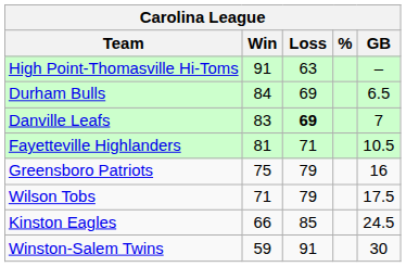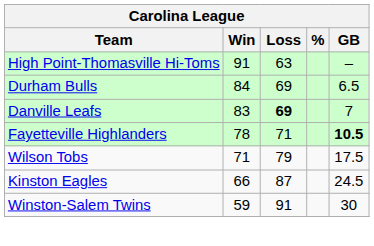Fayetteville Highlanders | Win: 81 -> 78
Fayetteville Highlanders | GB: normal -> bold
- row: Greensboro Patriots | 75 | 79 | 16
Kinston Eagles | Loss: 85 -> 87
